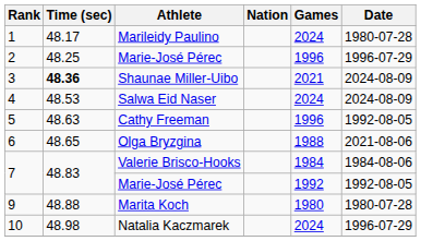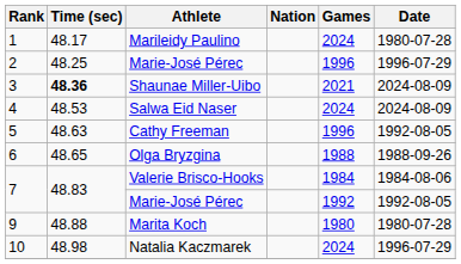Olga Bryzgina | Date: 2021-08-06 -> 1988-09-26
